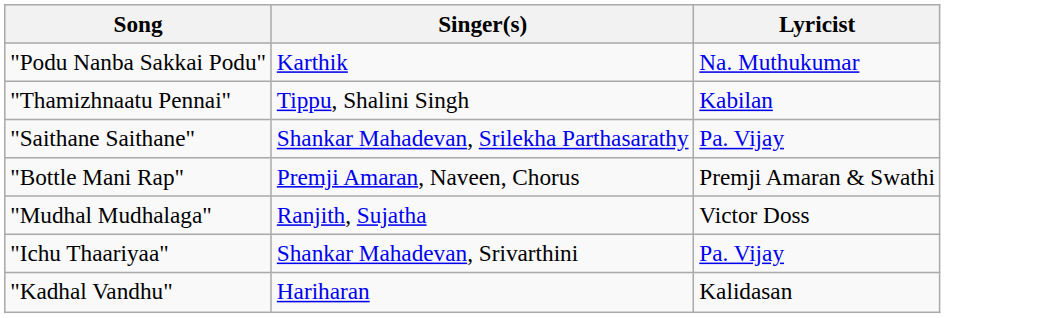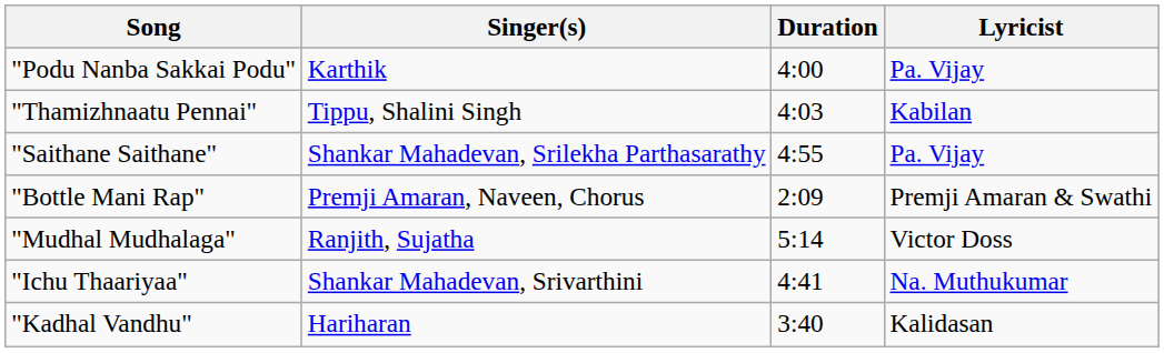+ column: Duration | 4:00 | 4:03 | 4:55 | 2:09 | 5:14 | 4:41 | 3:40
"Podu Nanba Sakkai Podu" | Lyricist: Na. Muthukumar -> Pa. Vijay
"Ichu Thaariyaa" | Lyricist: Pa. Vijay -> Na. Muthukumar
